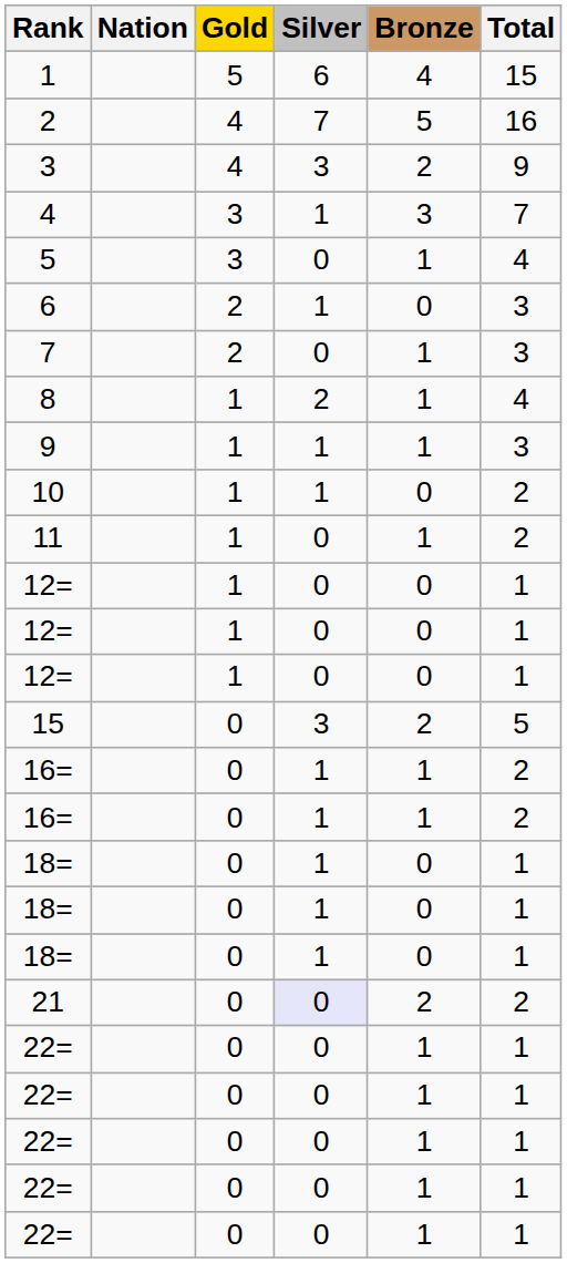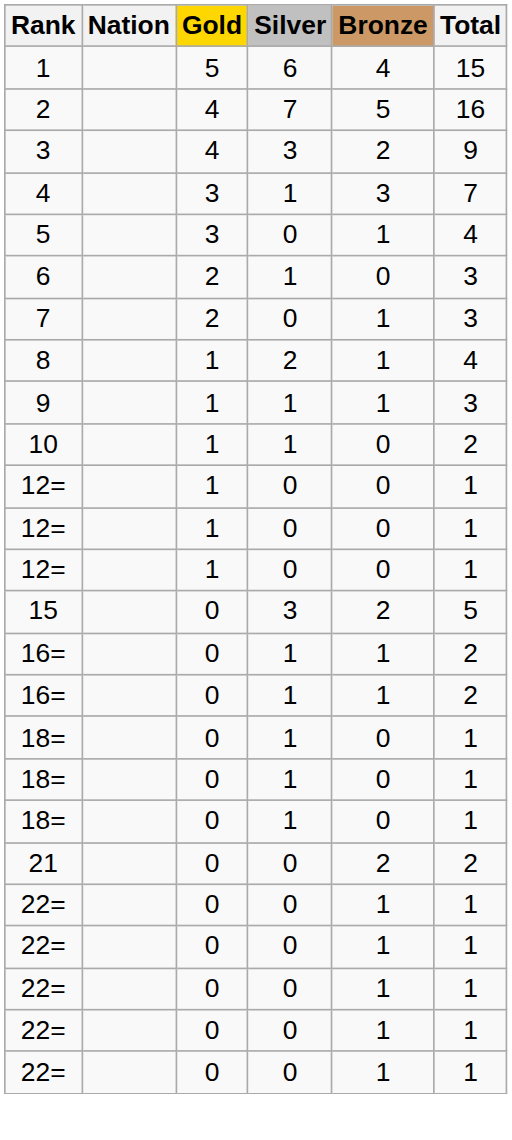- row: 11 | 1 | 0 | 1 | 2
21 | Silver: lavender background -> no background
